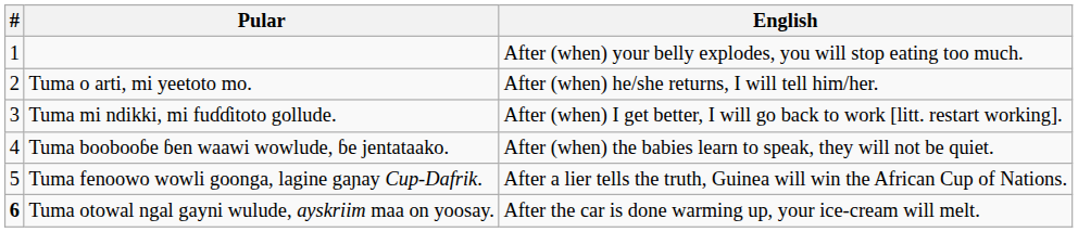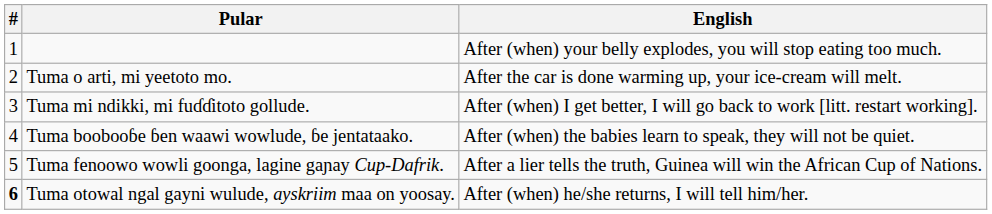Tuma o arti, mi yeetoto mo. | English: After (when) he/she returns, I will tell him/her. -> After the car is done warming up, your ice-cream will melt.
Tuma otowal ngal gayni wulude, ayskriim maa on yoosay. | English: After the car is done warming up, your ice-cream will melt. -> After (when) he/she returns, I will tell him/her.
